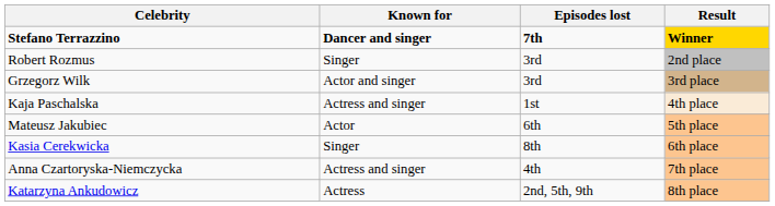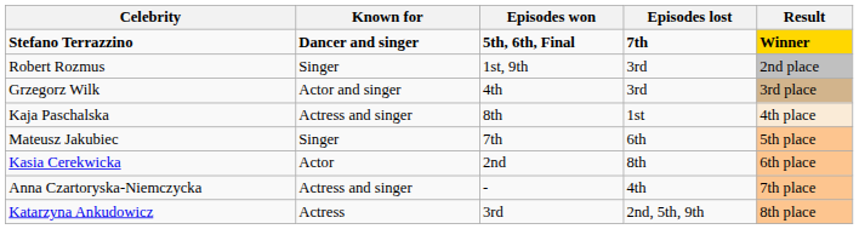+ column: Episodes won | 5th, 6th, Final | 1st, 9th | 4th | 8th | 7th | 2nd | - | 3rd
Mateusz Jakubiec | Known for: Actor -> Singer
Kasia Cerekwicka | Known for: Singer -> Actor
